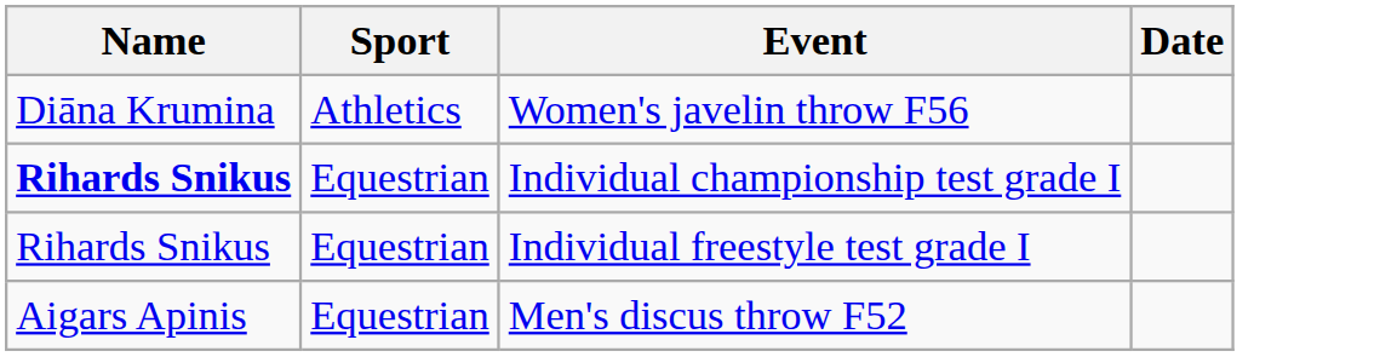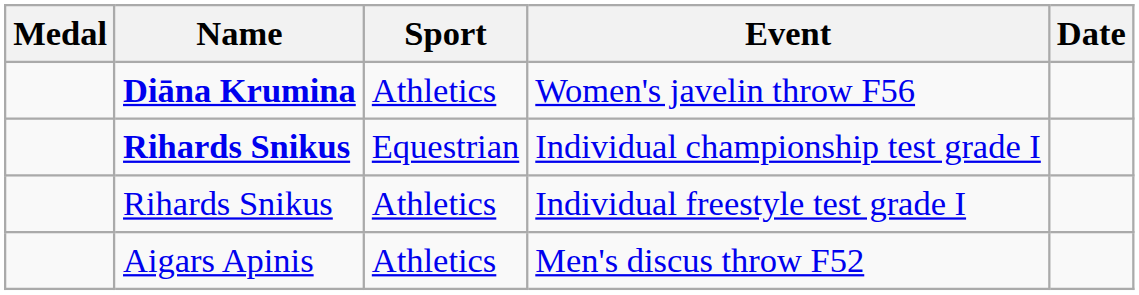+ column: Medal
Women's javelin throw F56 | Name: normal -> bold
Individual freestyle test grade I | Sport: Equestrian -> Athletics
Men's discus throw F52 | Sport: Equestrian -> Athletics
